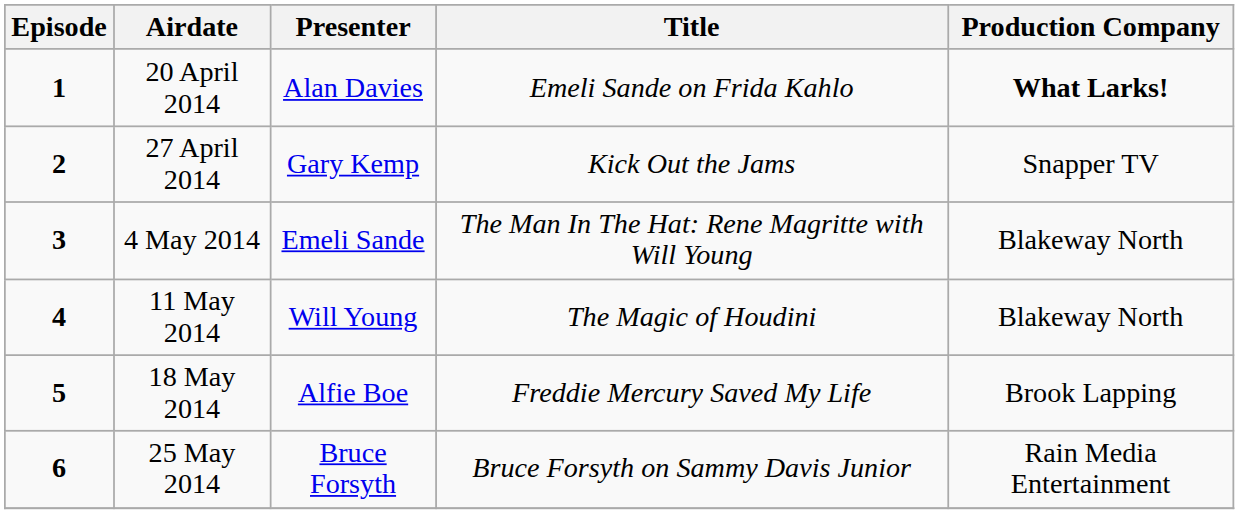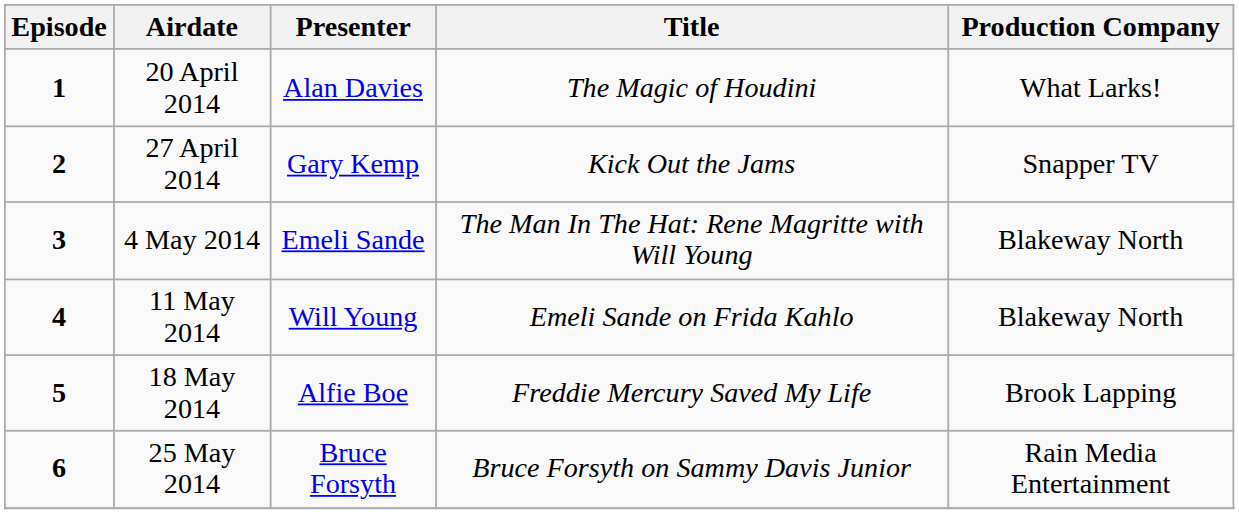20 April 2014 | Title: Emeli Sande on Frida Kahlo -> The Magic of Houdini
20 April 2014 | Production Company: bold -> normal
11 May 2014 | Title: The Magic of Houdini -> Emeli Sande on Frida Kahlo
